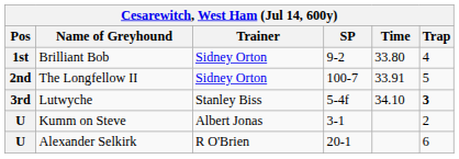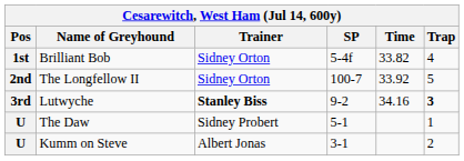Brilliant Bob | SP: 9-2 -> 5-4f
Brilliant Bob | Time: 33.80 -> 33.82
The Longfellow II | Time: 33.91 -> 33.92
Lutwyche | Trainer: normal -> bold
Lutwyche | SP: 5-4f -> 9-2
Lutwyche | Time: 34.10 -> 34.16
+ row: U | The Daw | Sidney Probert | 5-1 | 1
- row: U | Alexander Selkirk | R O'Brien | 20-1 | 6
